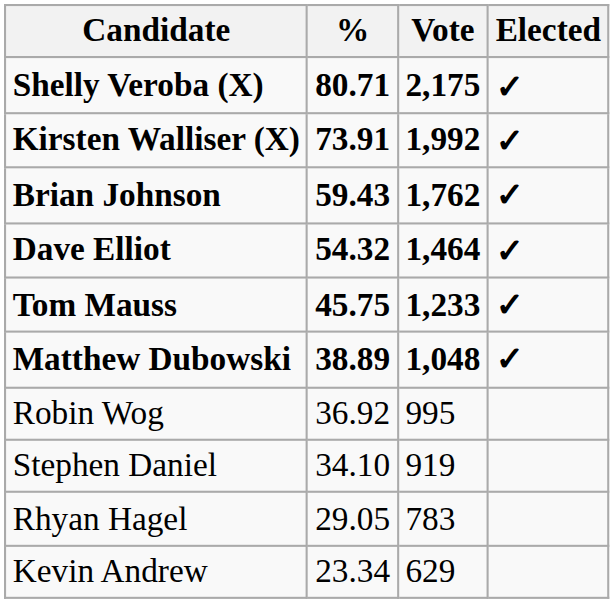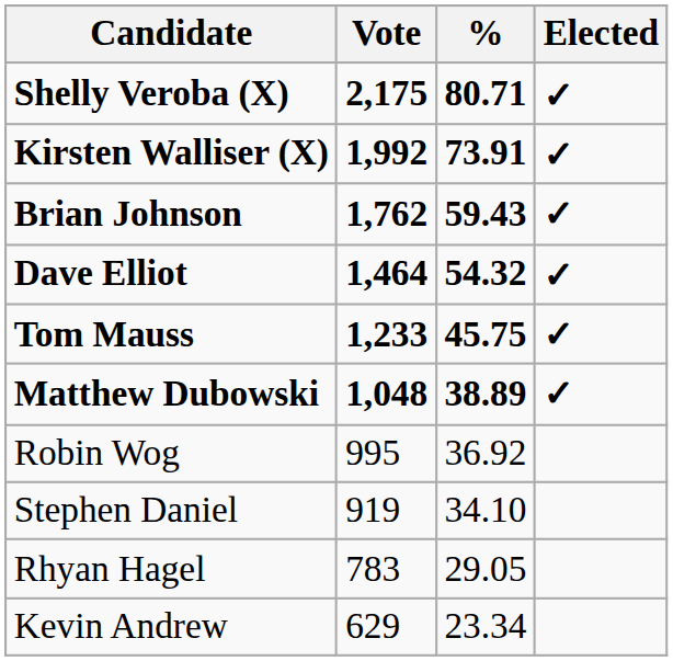columns swapped: Vote <-> %
